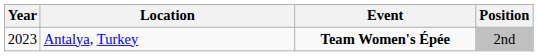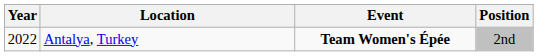Antalya, Turkey | Year: 2023 -> 2022
